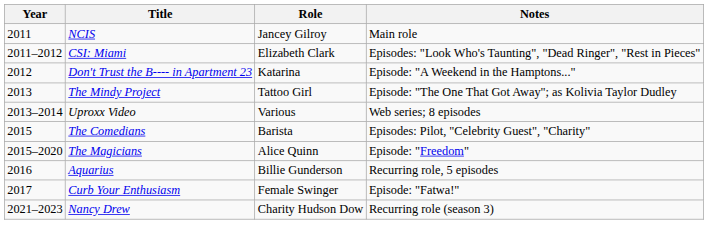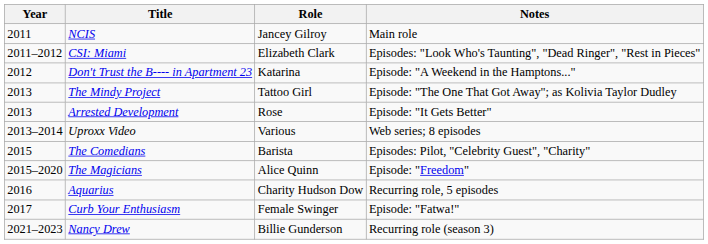+ row: 2013 | Arrested Development | Rose | Episode: "It Gets Better"
Aquarius | Role: Billie Gunderson -> Charity Hudson Dow
Nancy Drew | Role: Charity Hudson Dow -> Billie Gunderson
